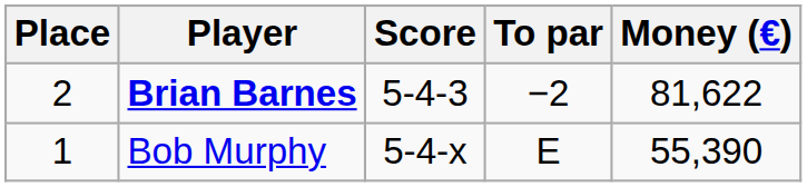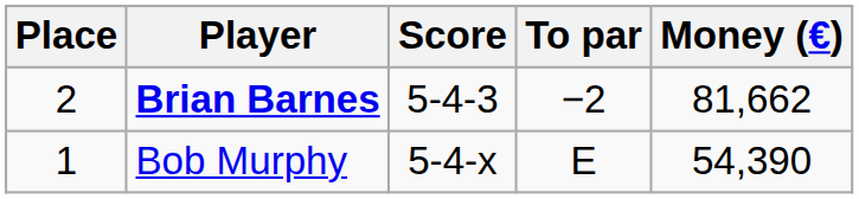Brian Barnes | Money (€): 81,622 -> 81,662
Bob Murphy | Money (€): 55,390 -> 54,390
